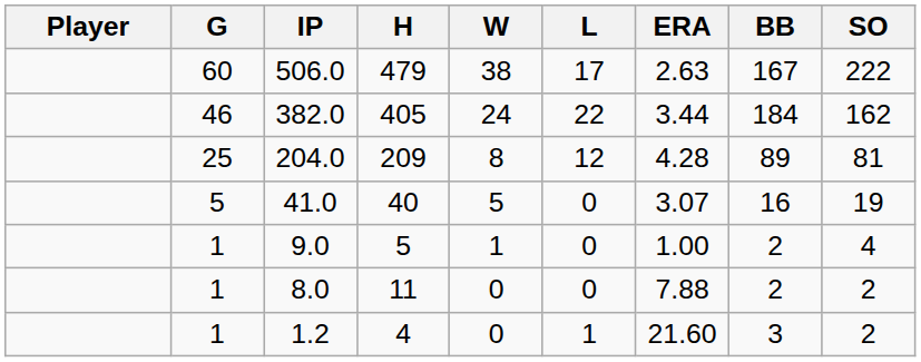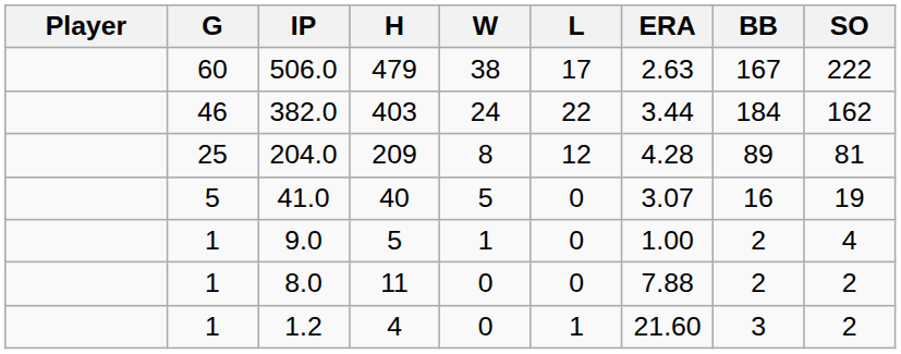382.0 | H: 405 -> 403
